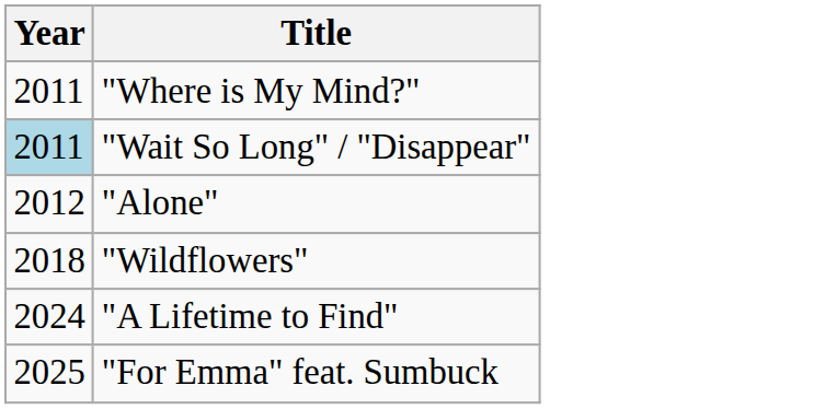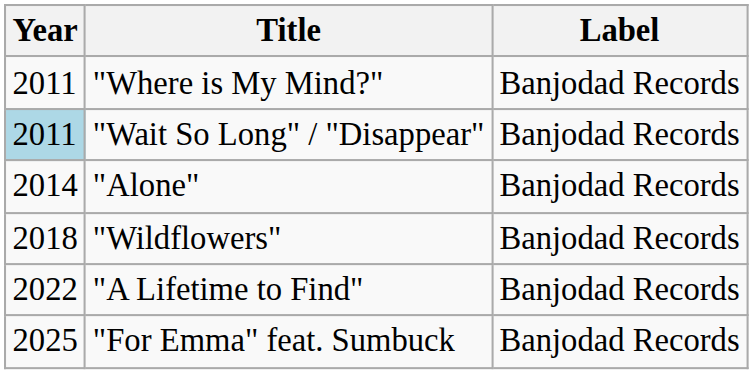+ column: Label | Banjodad Records | Banjodad Records | Banjodad Records | Banjodad Records | Banjodad Records | Banjodad Records
"Alone" | Year: 2012 -> 2014
"A Lifetime to Find" | Year: 2024 -> 2022
